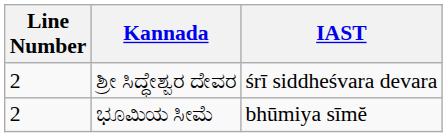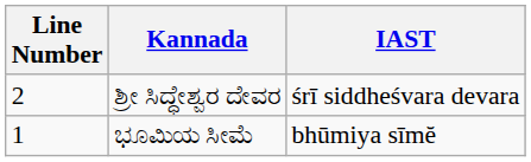ಭೂಮಿಯ ಸೀಮೆ | Line Number: 2 -> 1
